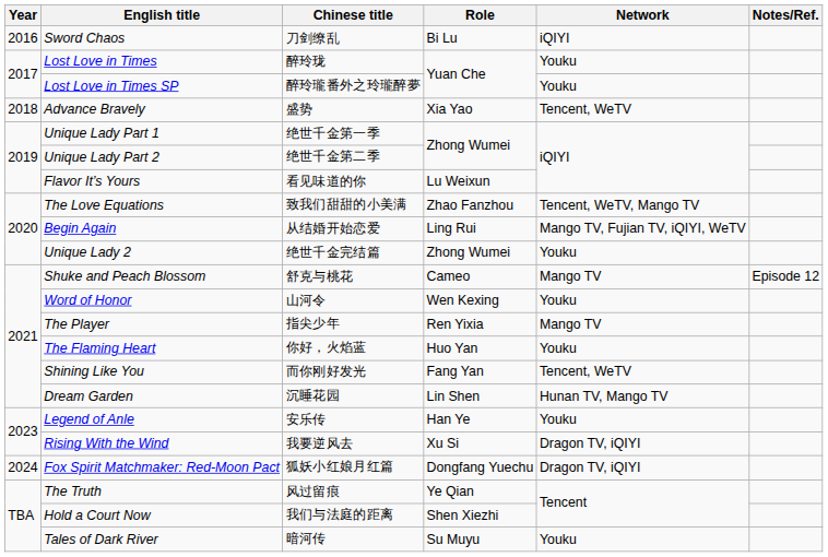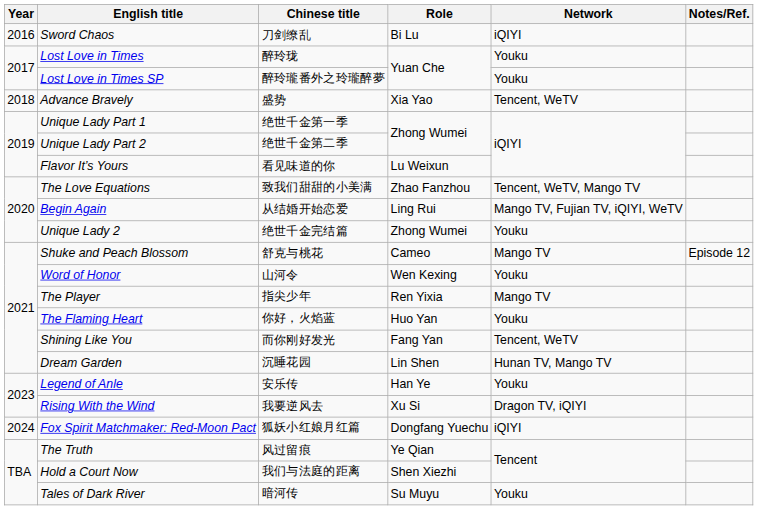Fox Spirit Matchmaker: Red-Moon Pact | Network: Dragon TV, iQIYI -> iQIYI
